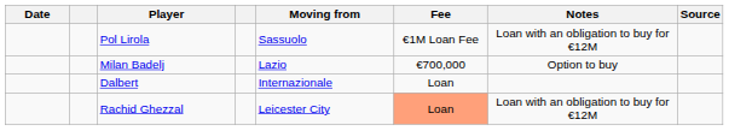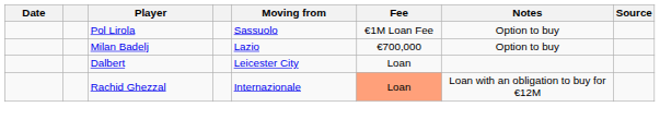Pol Lirola | Notes: Loan with an obligation to buy for €12M -> Option to buy
Dalbert | Moving from: Internazionale -> Leicester City
Rachid Ghezzal | Moving from: Leicester City -> Internazionale
